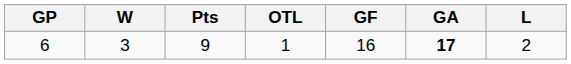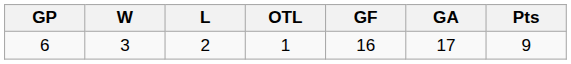columns swapped: L <-> Pts
6 | GA: bold -> normal
